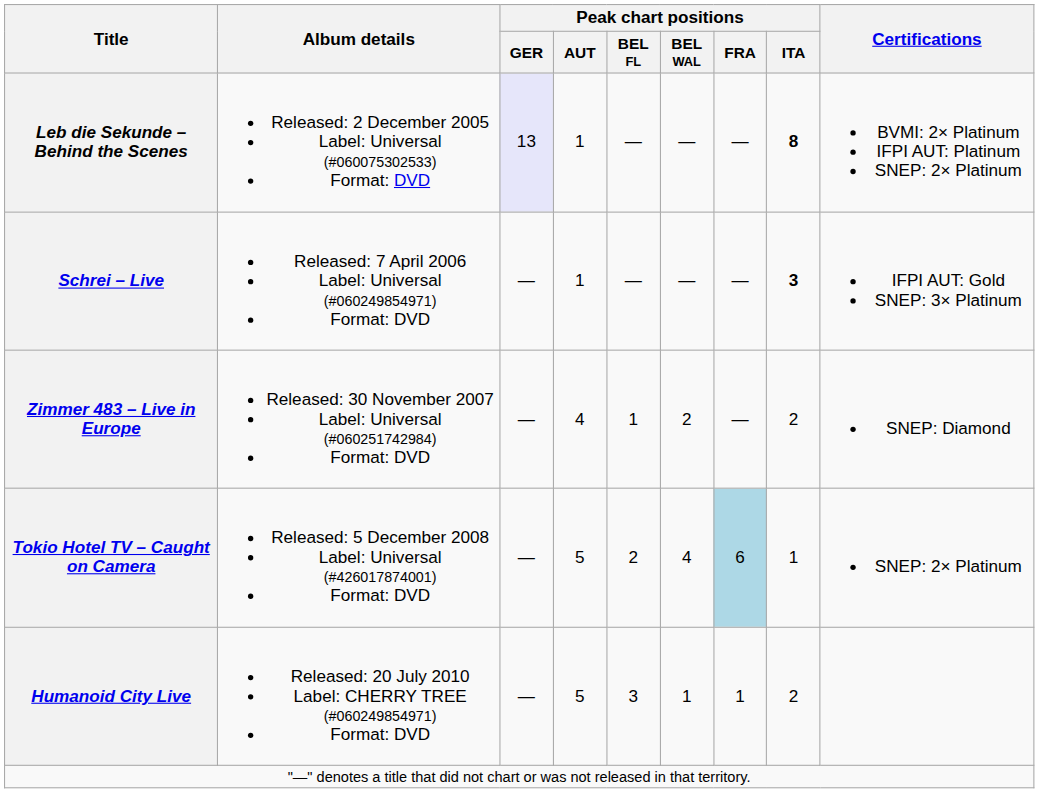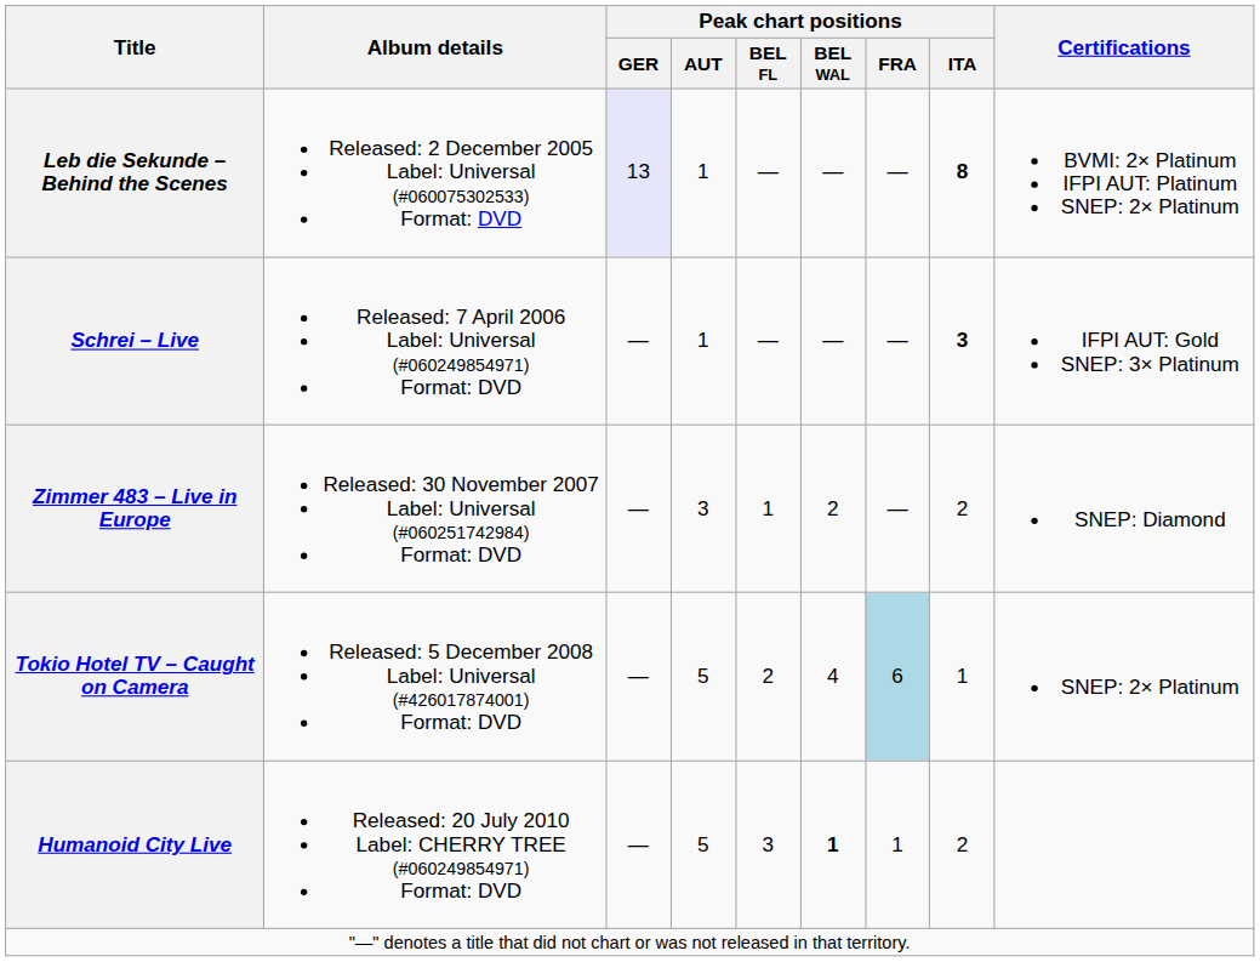Zimmer 483 – Live in Europe | Peak chart positions / AUT: 4 -> 3
Humanoid City Live | Peak chart positions / BEL WAL: normal -> bold
